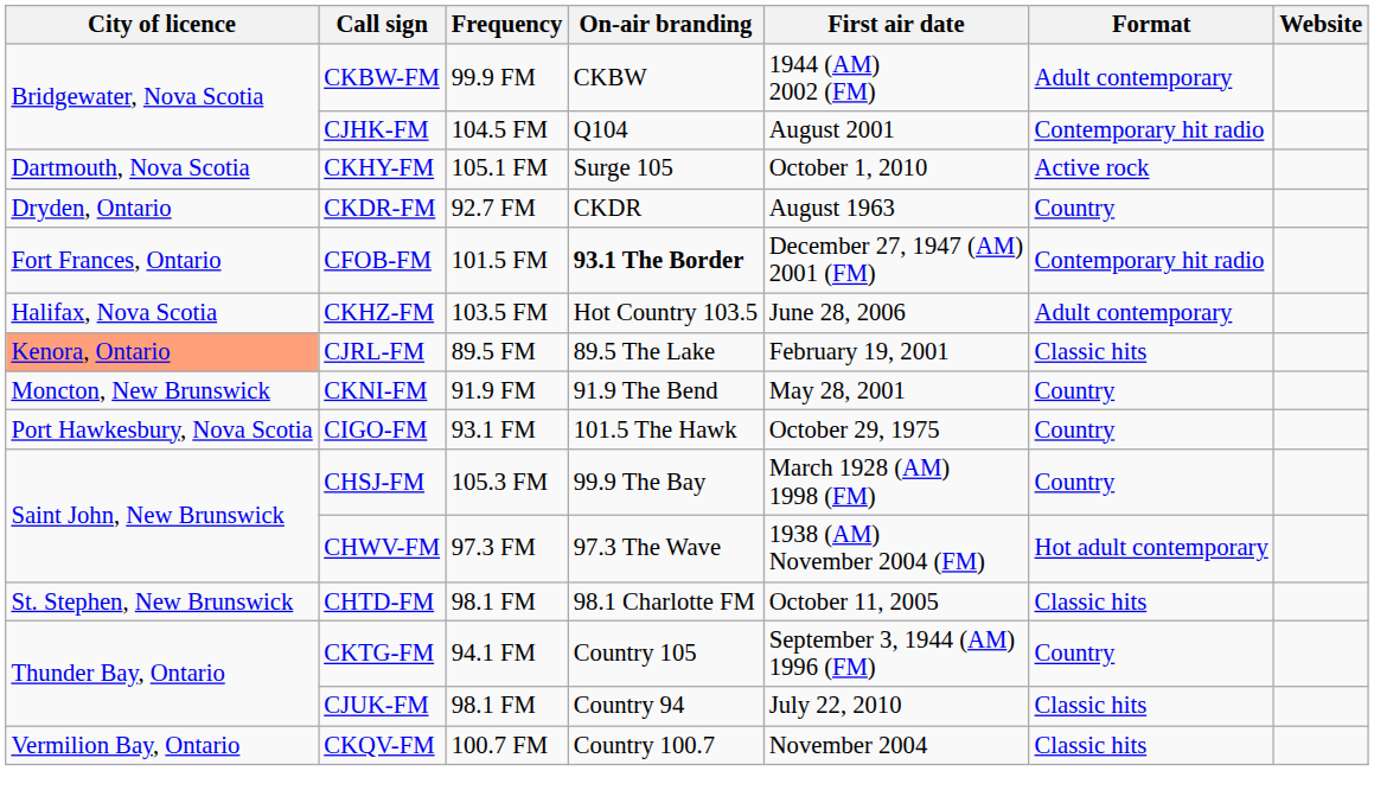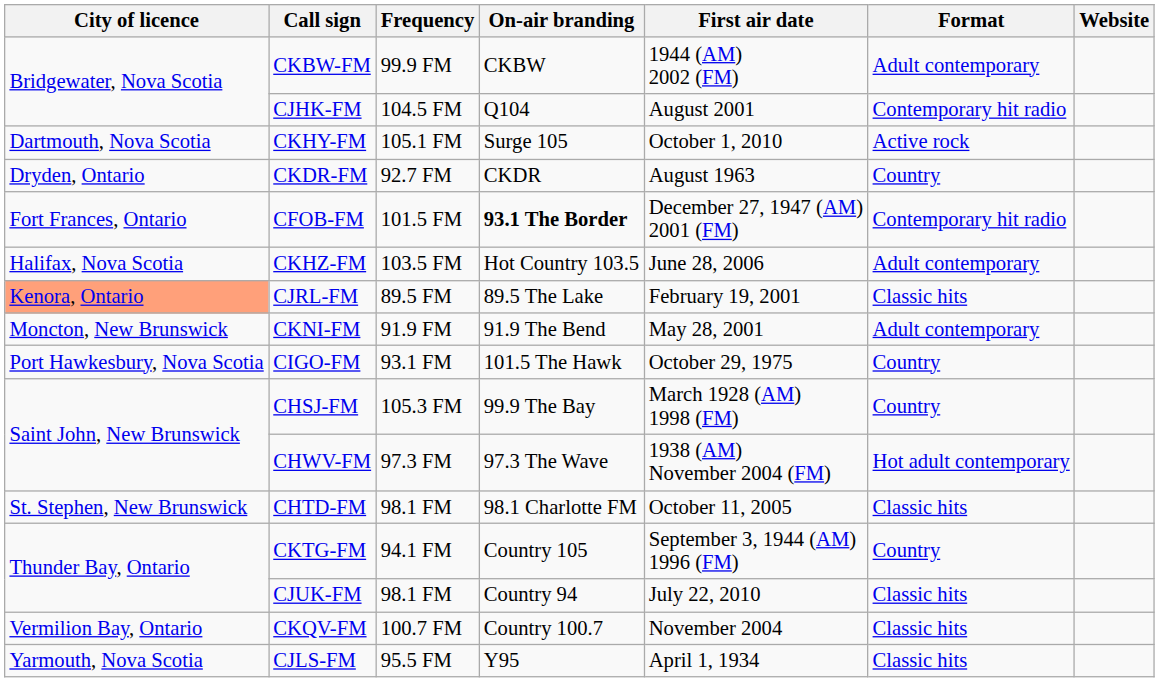CKNI-FM | Format: Country -> Adult contemporary
+ row: Yarmouth, Nova Scotia | CJLS-FM | 95.5 FM | Y95 | April 1, 1934 | Classic hits
